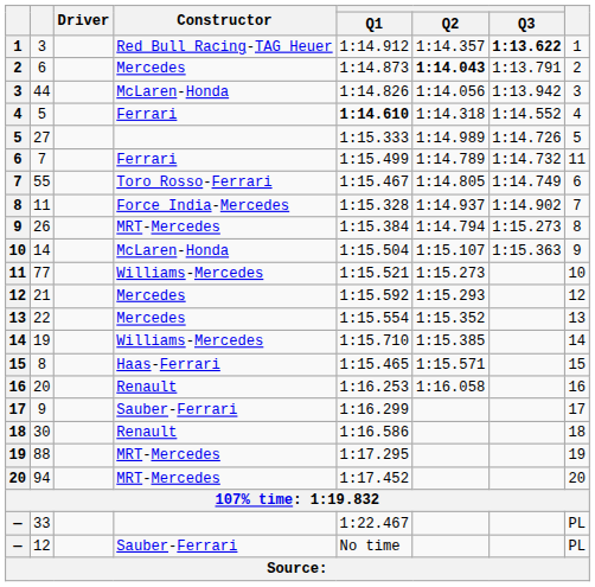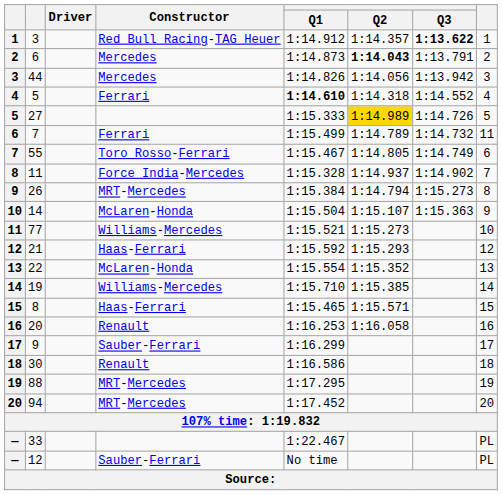44 | Constructor: McLaren-Honda -> Mercedes
27 | Q2: no background -> gold background
21 | Constructor: Mercedes -> Haas-Ferrari
22 | Constructor: Mercedes -> McLaren-Honda
